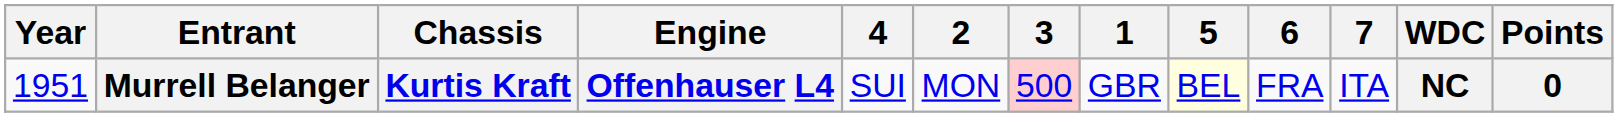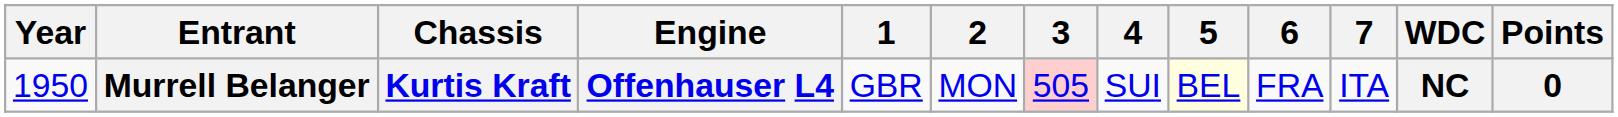columns swapped: 1 <-> 4
Murrell Belanger | Year: 1951 -> 1950
Murrell Belanger | 3: 500 -> 505
